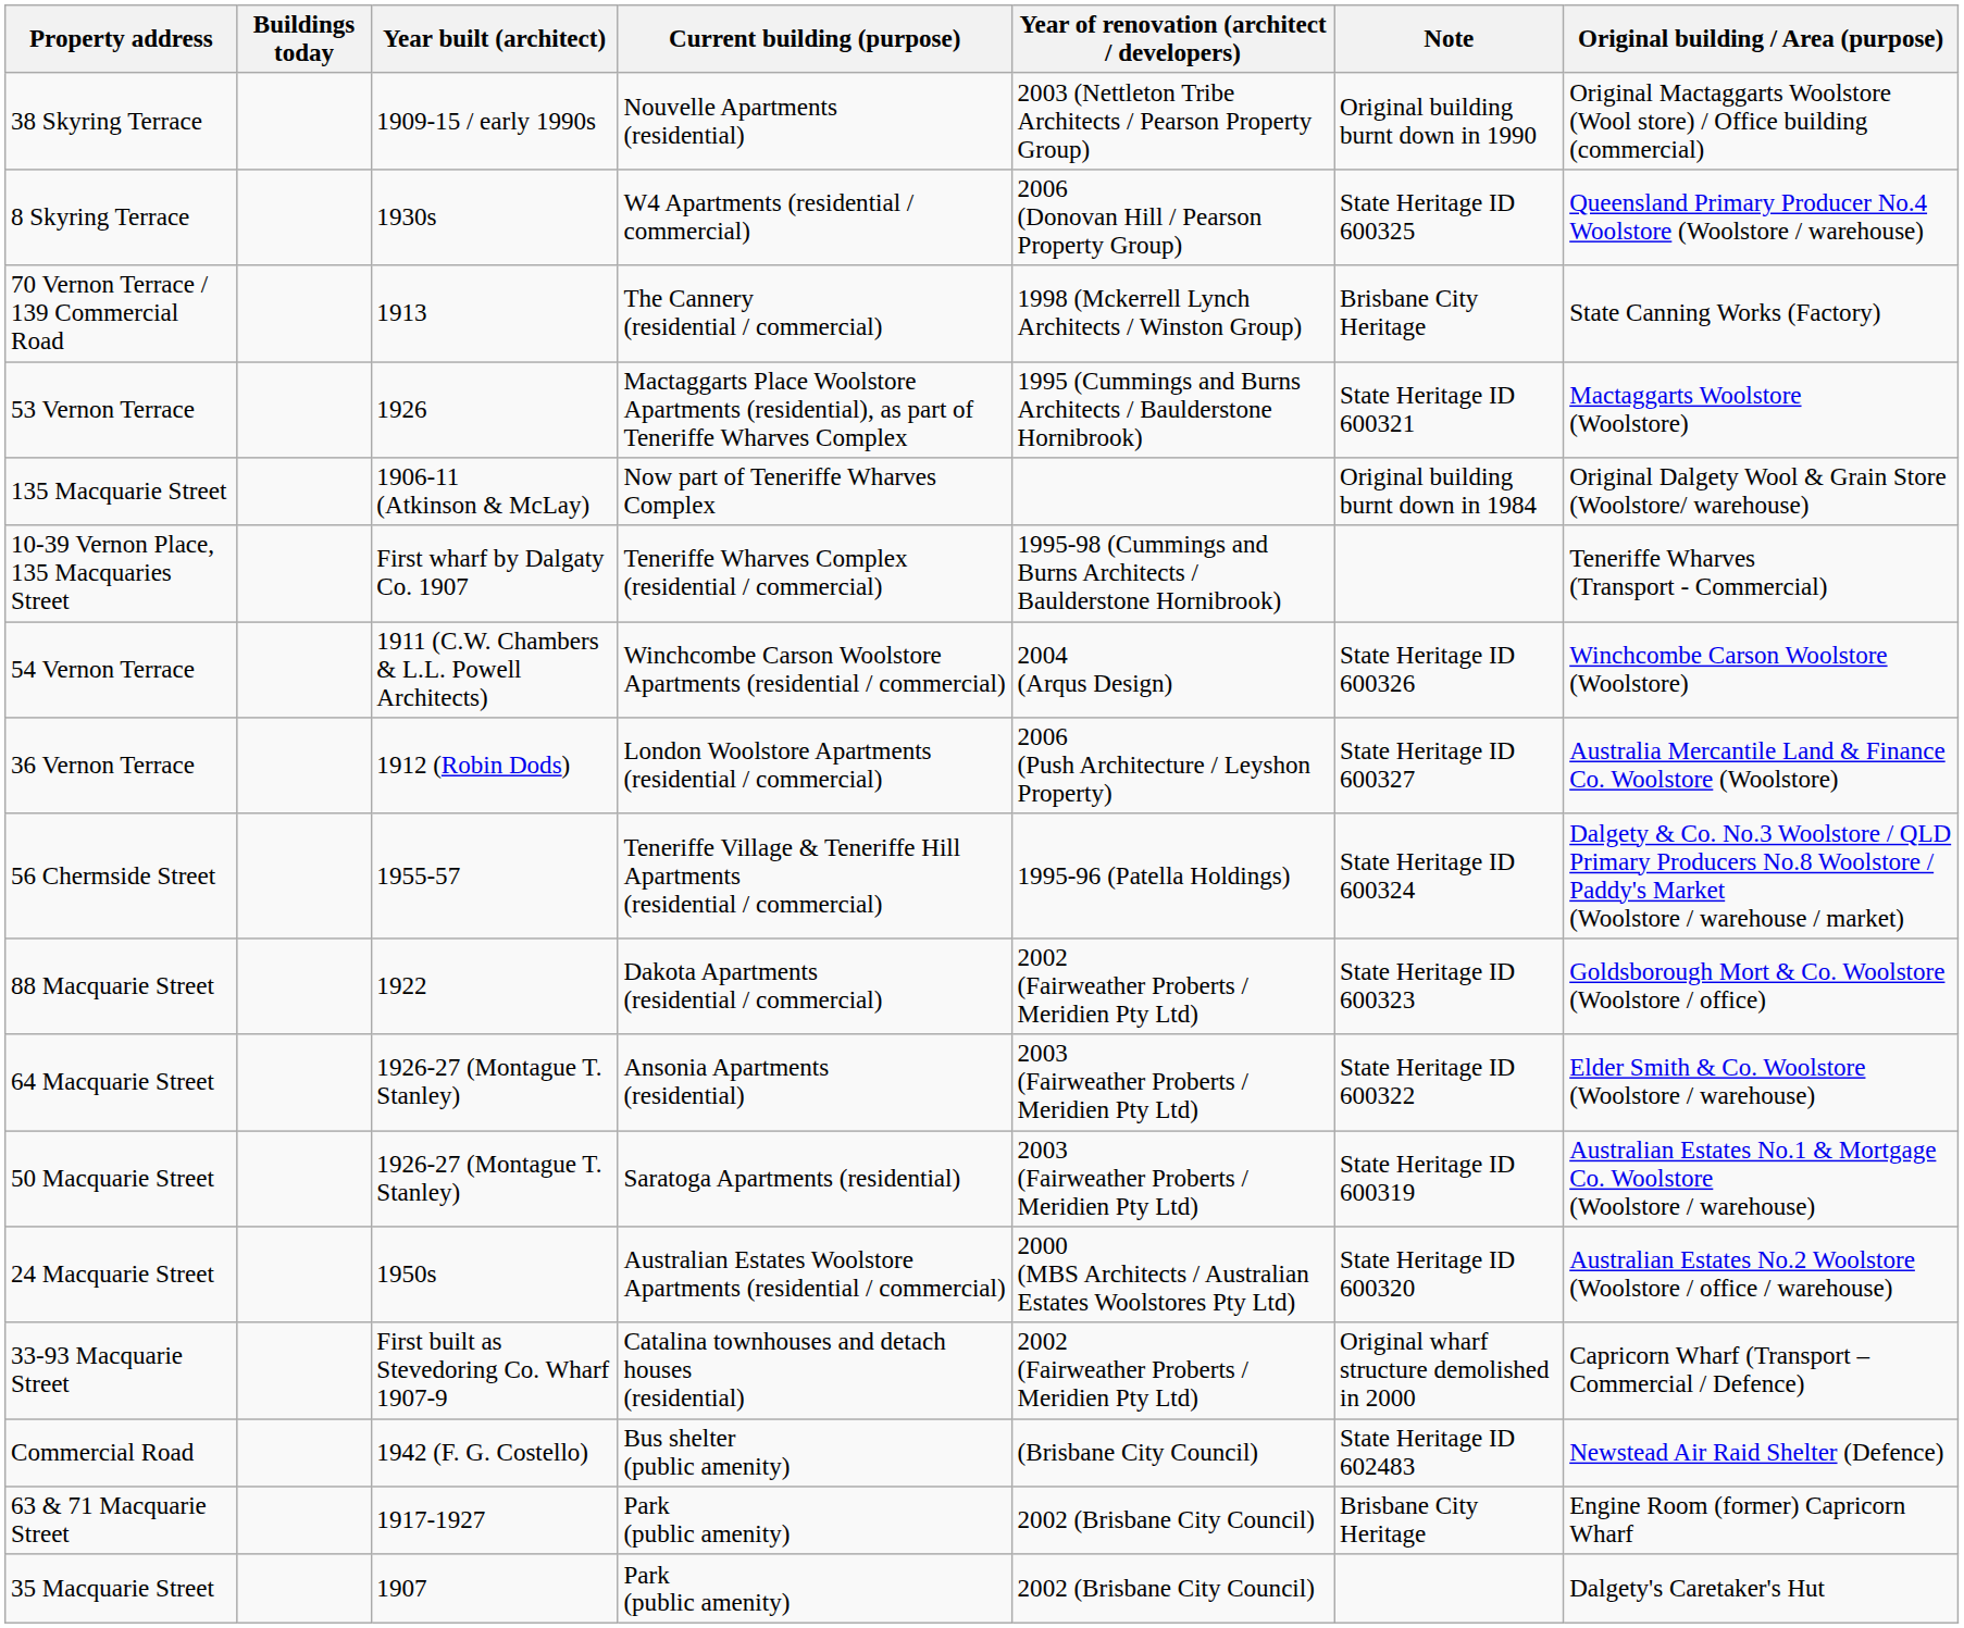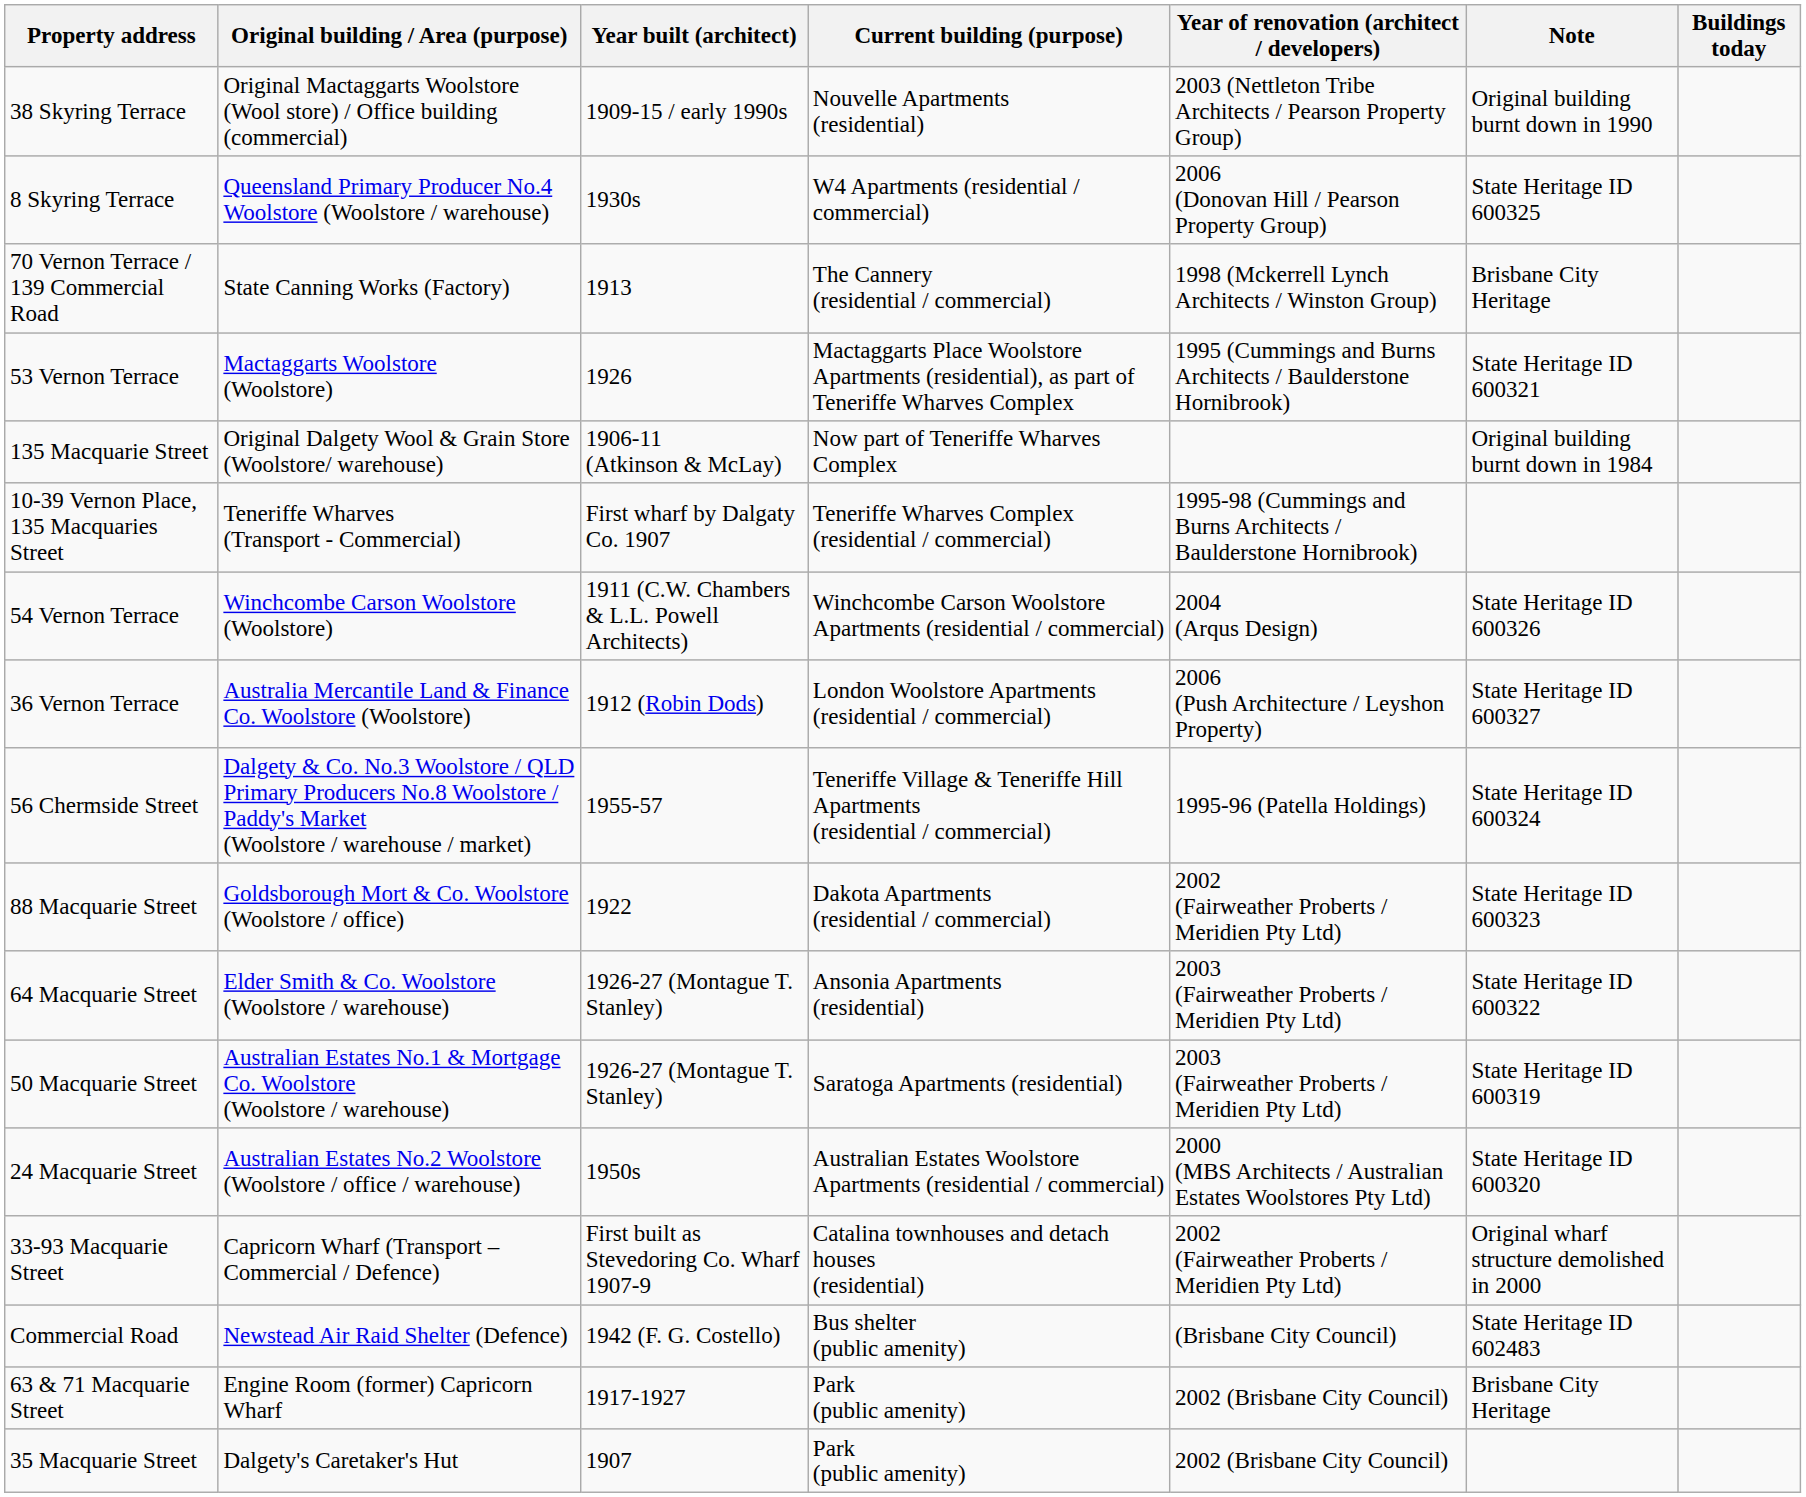columns swapped: Original building / Area (purpose) <-> Buildings today
